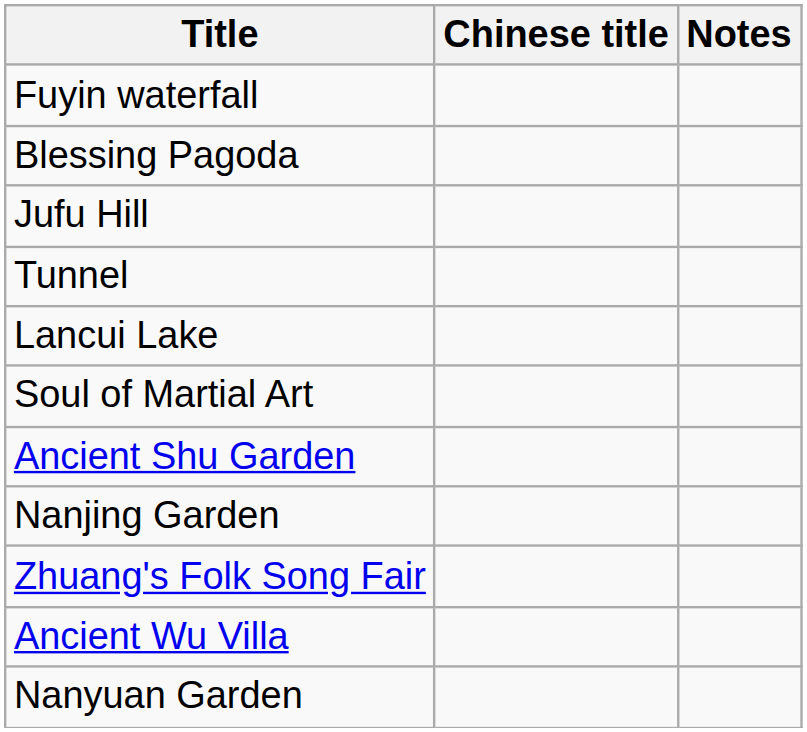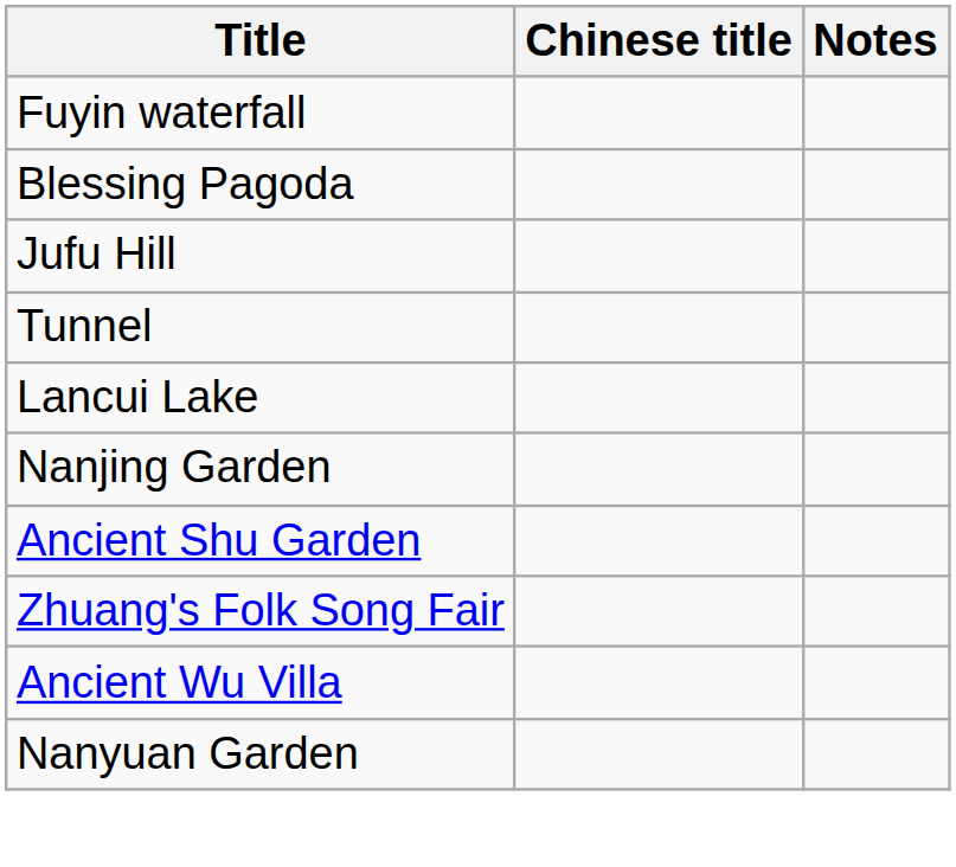- row: Soul of Martial Art
rows swapped: Nanjing Garden <-> Ancient Shu Garden
